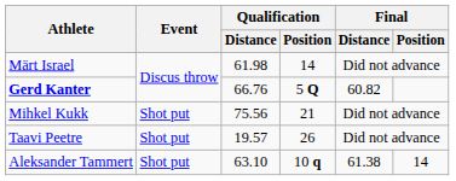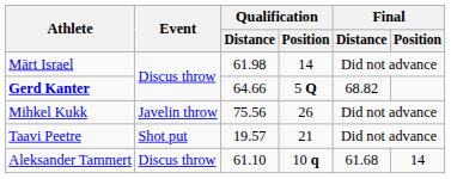Gerd Kanter | Qualification / Distance: 66.76 -> 64.66
Gerd Kanter | Final / Distance: 60.82 -> 68.82
Mihkel Kukk | Event: Shot put -> Javelin throw
Mihkel Kukk | Qualification / Position: 21 -> 26
Taavi Peetre | Qualification / Position: 26 -> 21
Aleksander Tammert | Event: Shot put -> Discus throw
Aleksander Tammert | Qualification / Distance: 63.10 -> 61.10
Aleksander Tammert | Final / Distance: 61.38 -> 61.68
